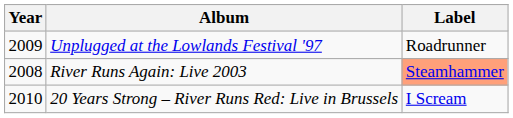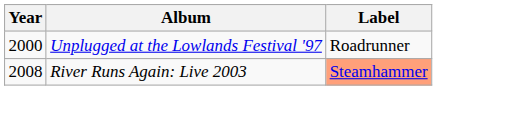Unplugged at the Lowlands Festival '97 | Year: 2009 -> 2000
- row: 2010 | 20 Years Strong – River Runs Red: Live in Brussels | I Scream
